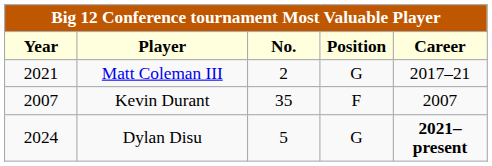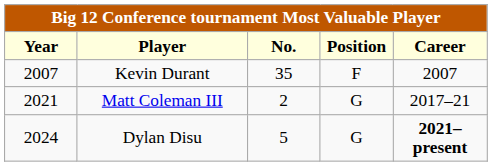rows swapped: Kevin Durant <-> Matt Coleman III
